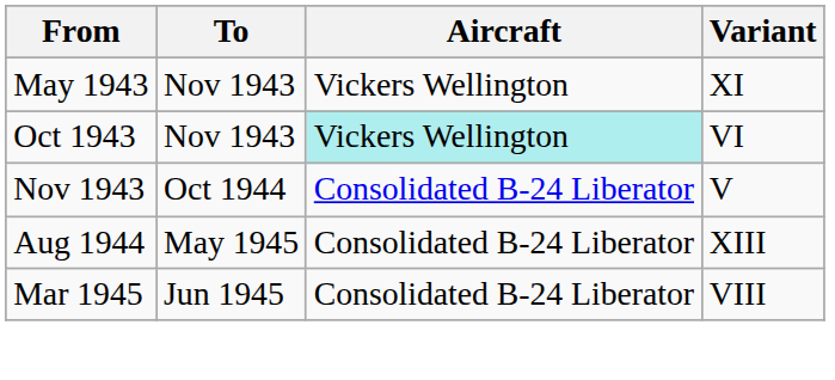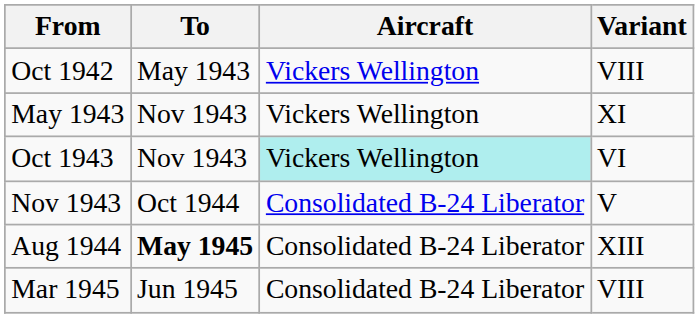+ row: Oct 1942 | May 1943 | Vickers Wellington | VIII
Aug 1944 | To: normal -> bold
